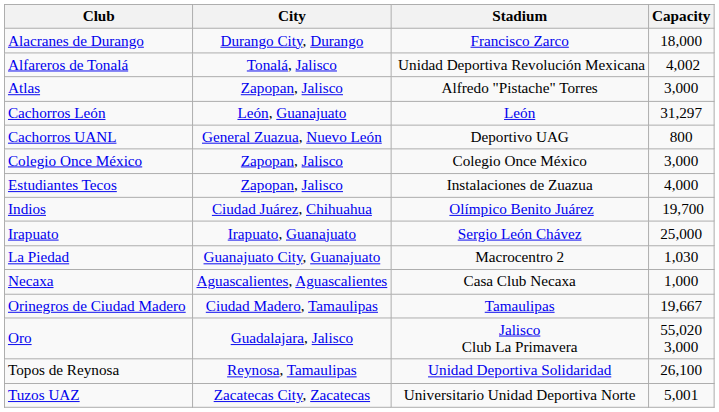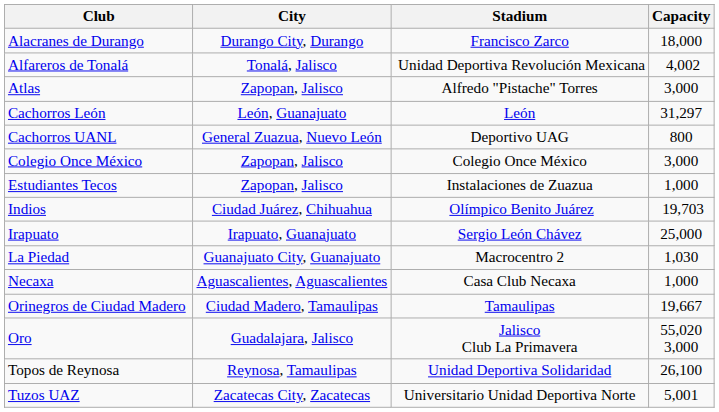Estudiantes Tecos | Capacity: 4,000 -> 1,000
Indios | Capacity: 19,700 -> 19,703
